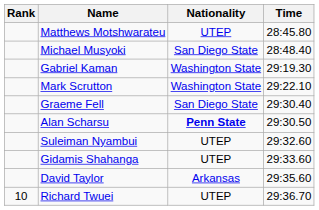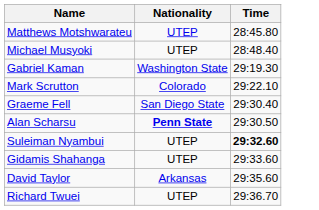- column: Rank | 10
Michael Musyoki | Nationality: San Diego State -> UTEP
Mark Scrutton | Nationality: Washington State -> Colorado
Suleiman Nyambui | Time: normal -> bold
